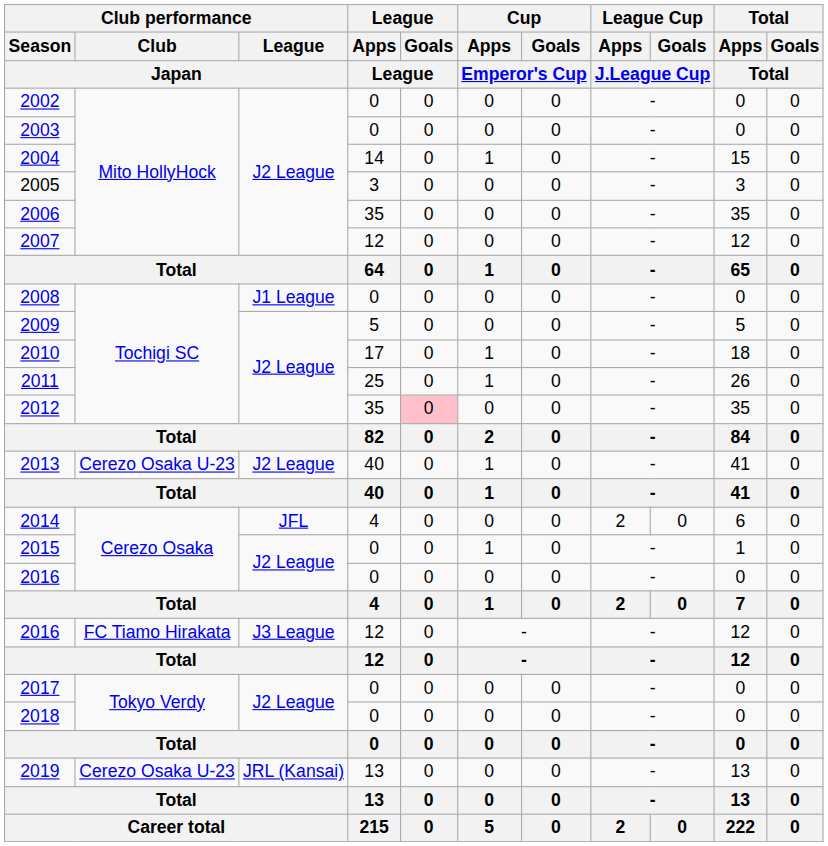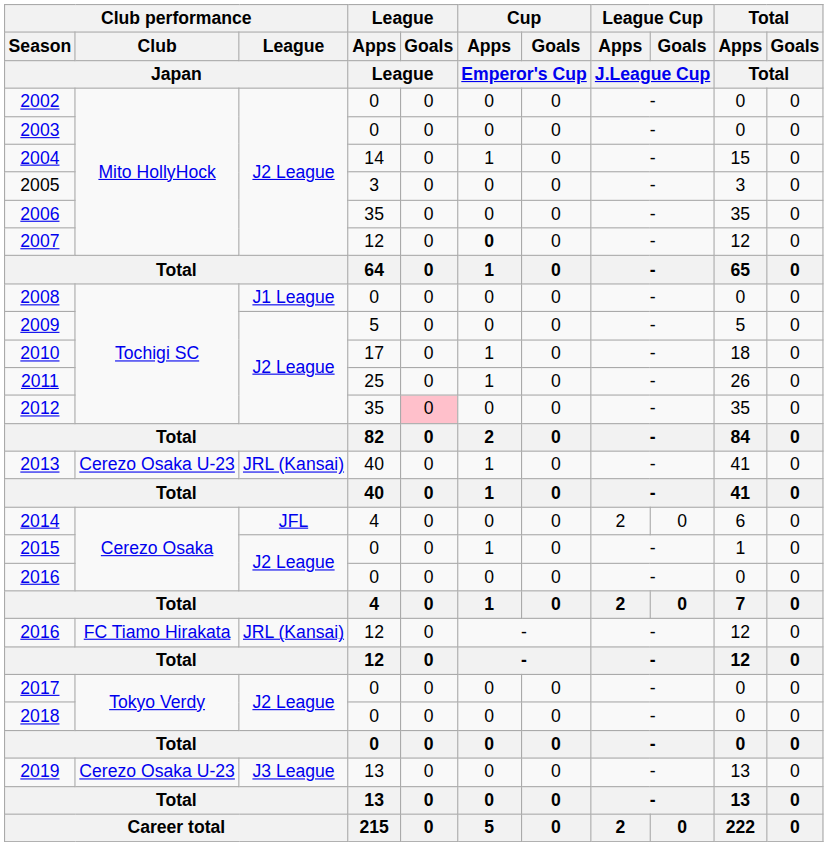2007 | Cup / Apps / Emperor's Cup: normal -> bold
2013 | Club performance / League / Japan: J2 League -> JRL (Kansai)
2016 / 12 | Club performance / League / Japan: J3 League -> JRL (Kansai)
2019 | Club performance / League / Japan: JRL (Kansai) -> J3 League
